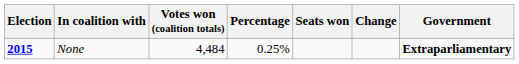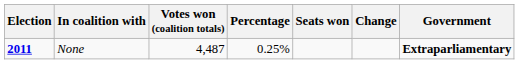None | Election: 2015 -> 2011
None | Votes won (coalition totals): 4,484 -> 4,487
